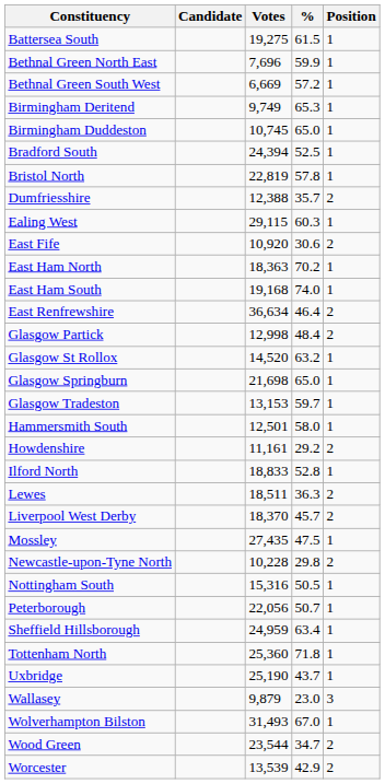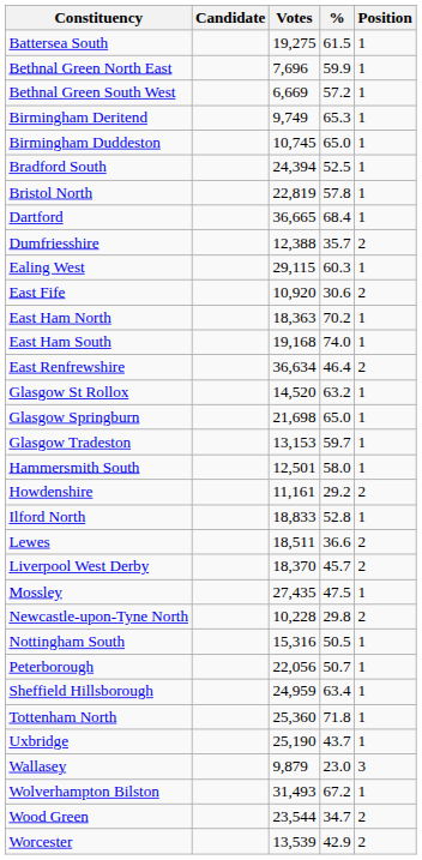+ row: Dartford | 36,665 | 68.4 | 1
- row: Glasgow Partick | 12,998 | 48.4 | 2
Lewes | %: 36.3 -> 36.6
Wolverhampton Bilston | %: 67.0 -> 67.2
